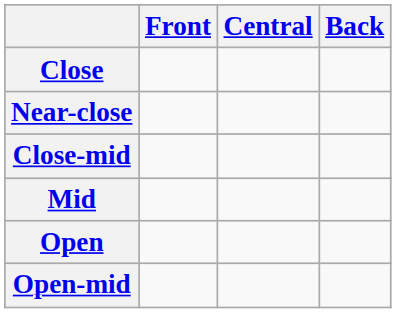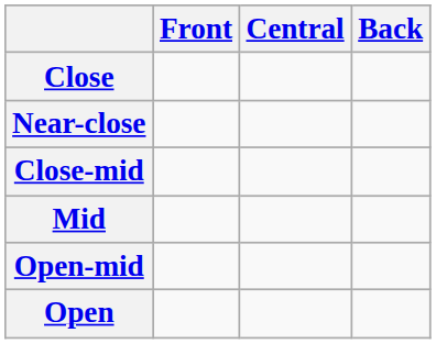rows swapped: Open-mid <-> Open
